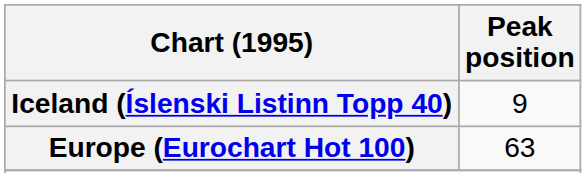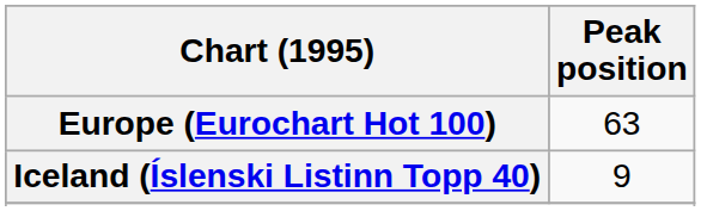rows swapped: Europe (Eurochart Hot 100) <-> Iceland (Íslenski Listinn Topp 40)
